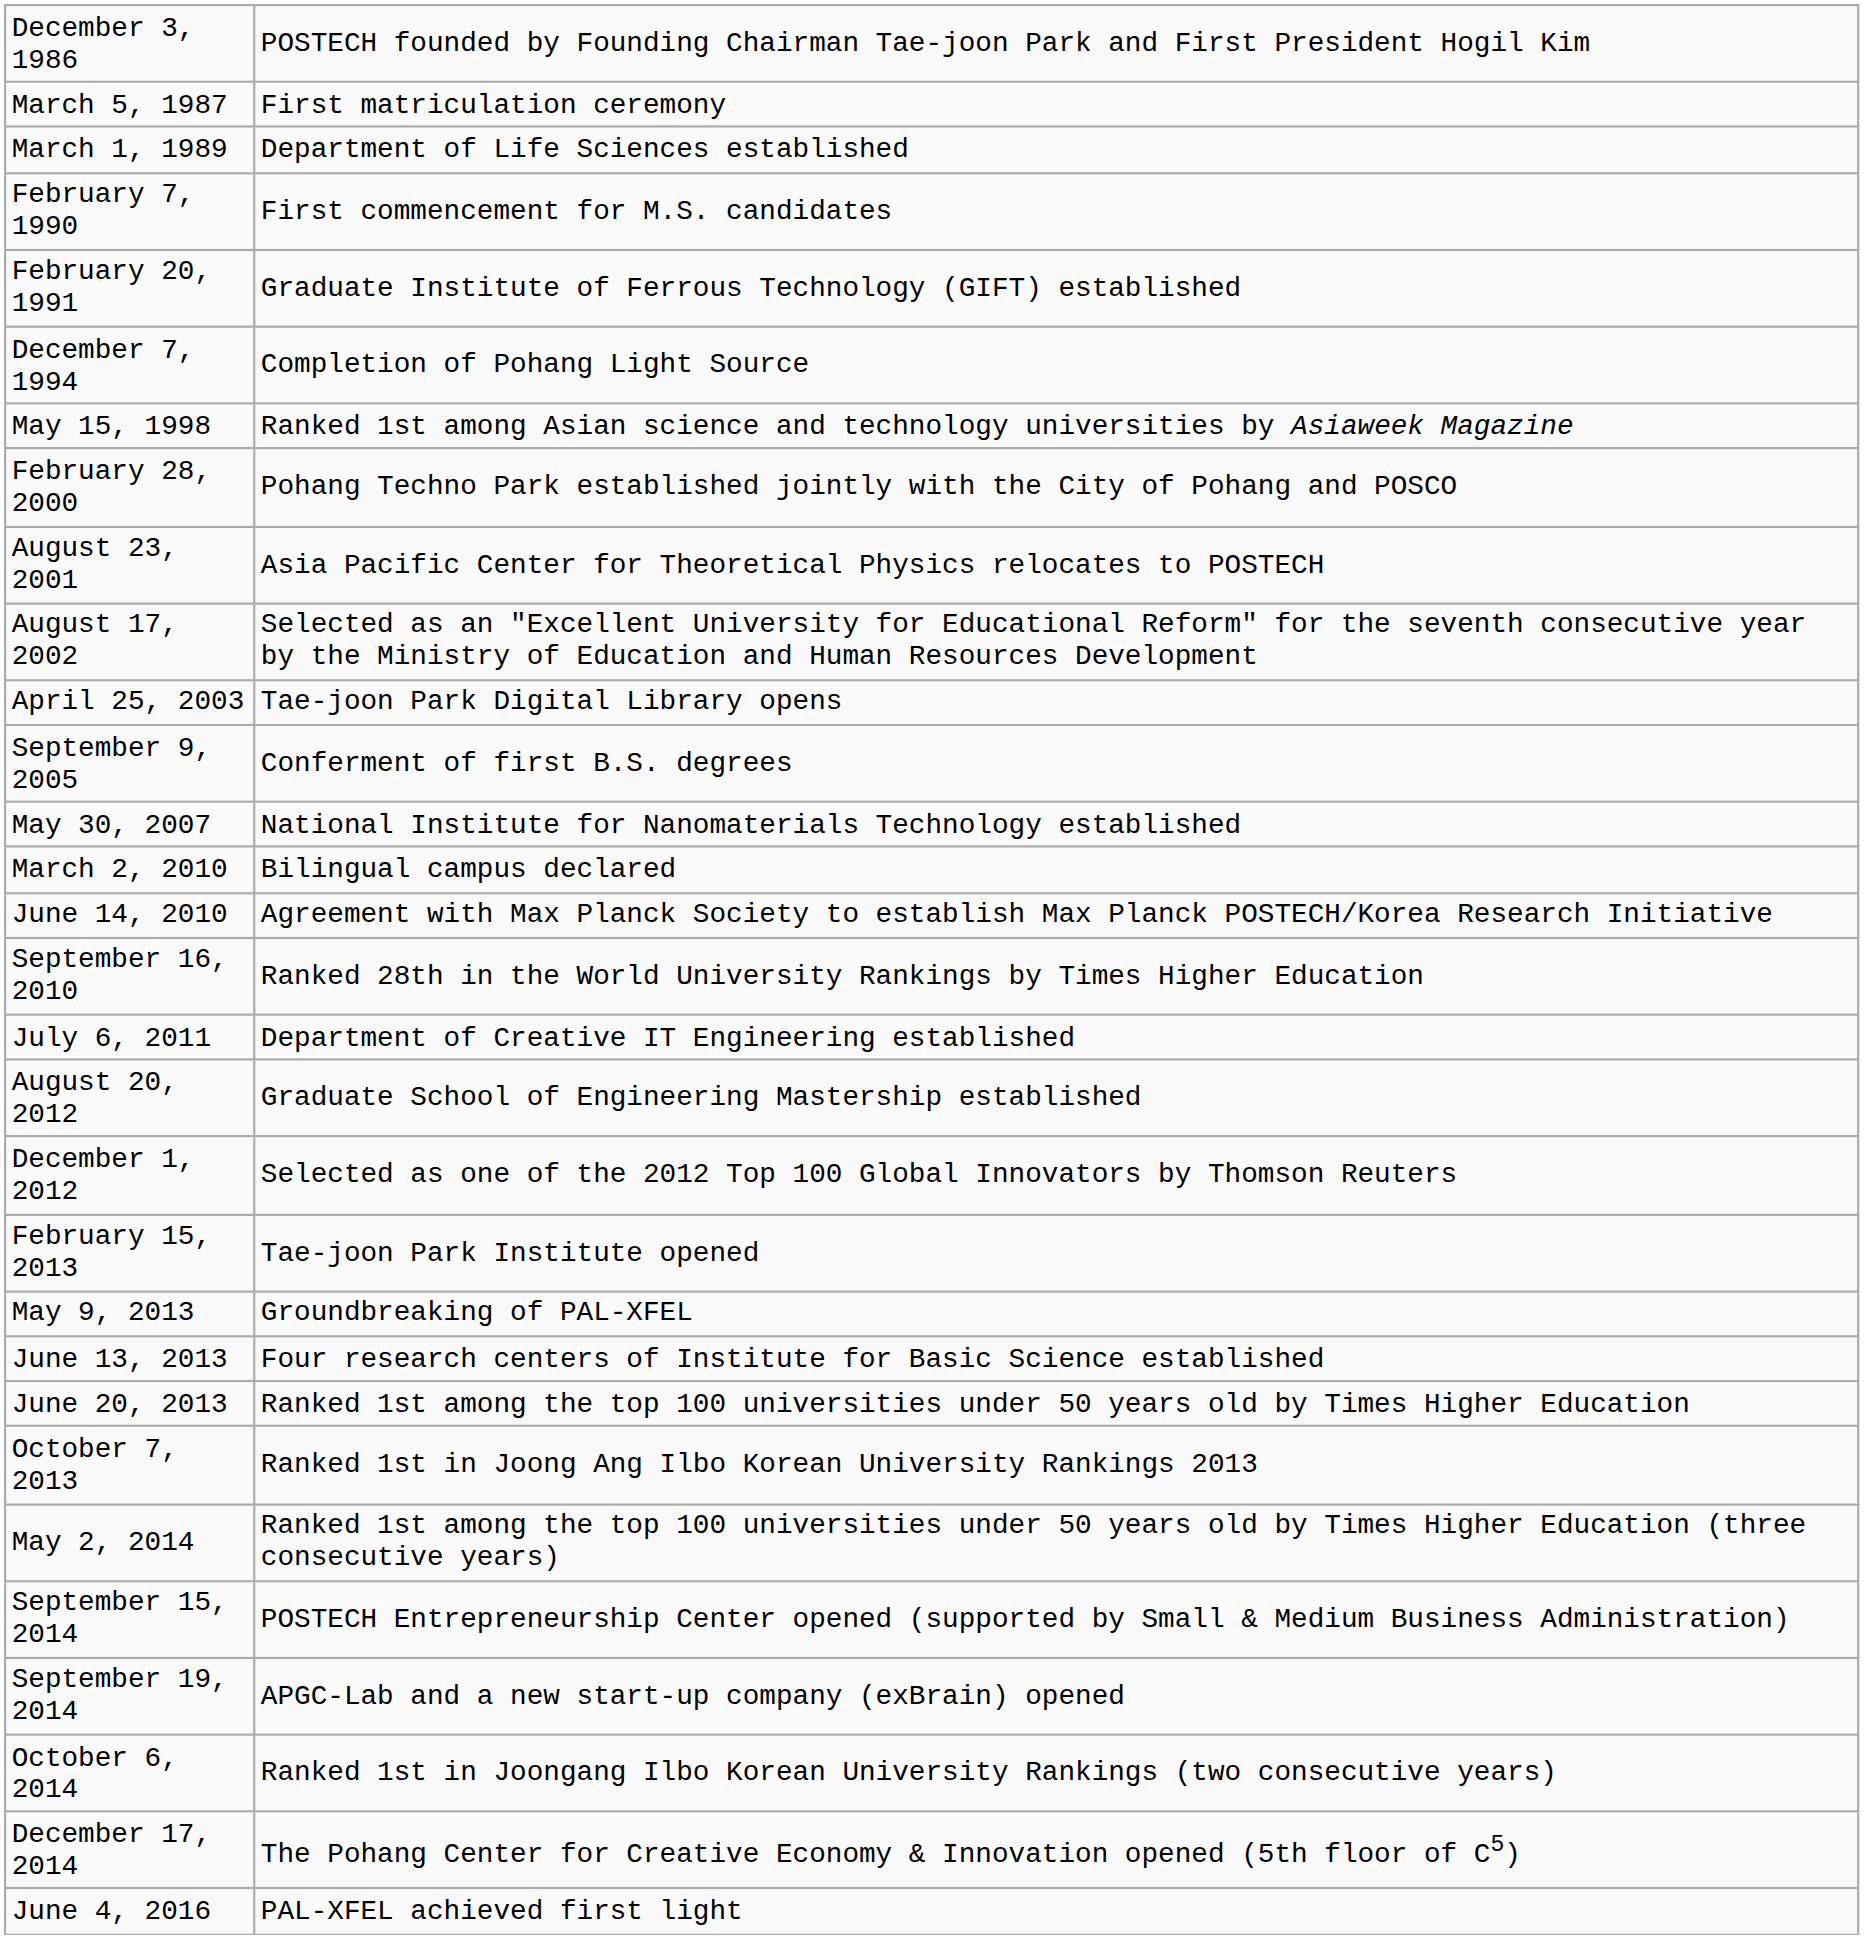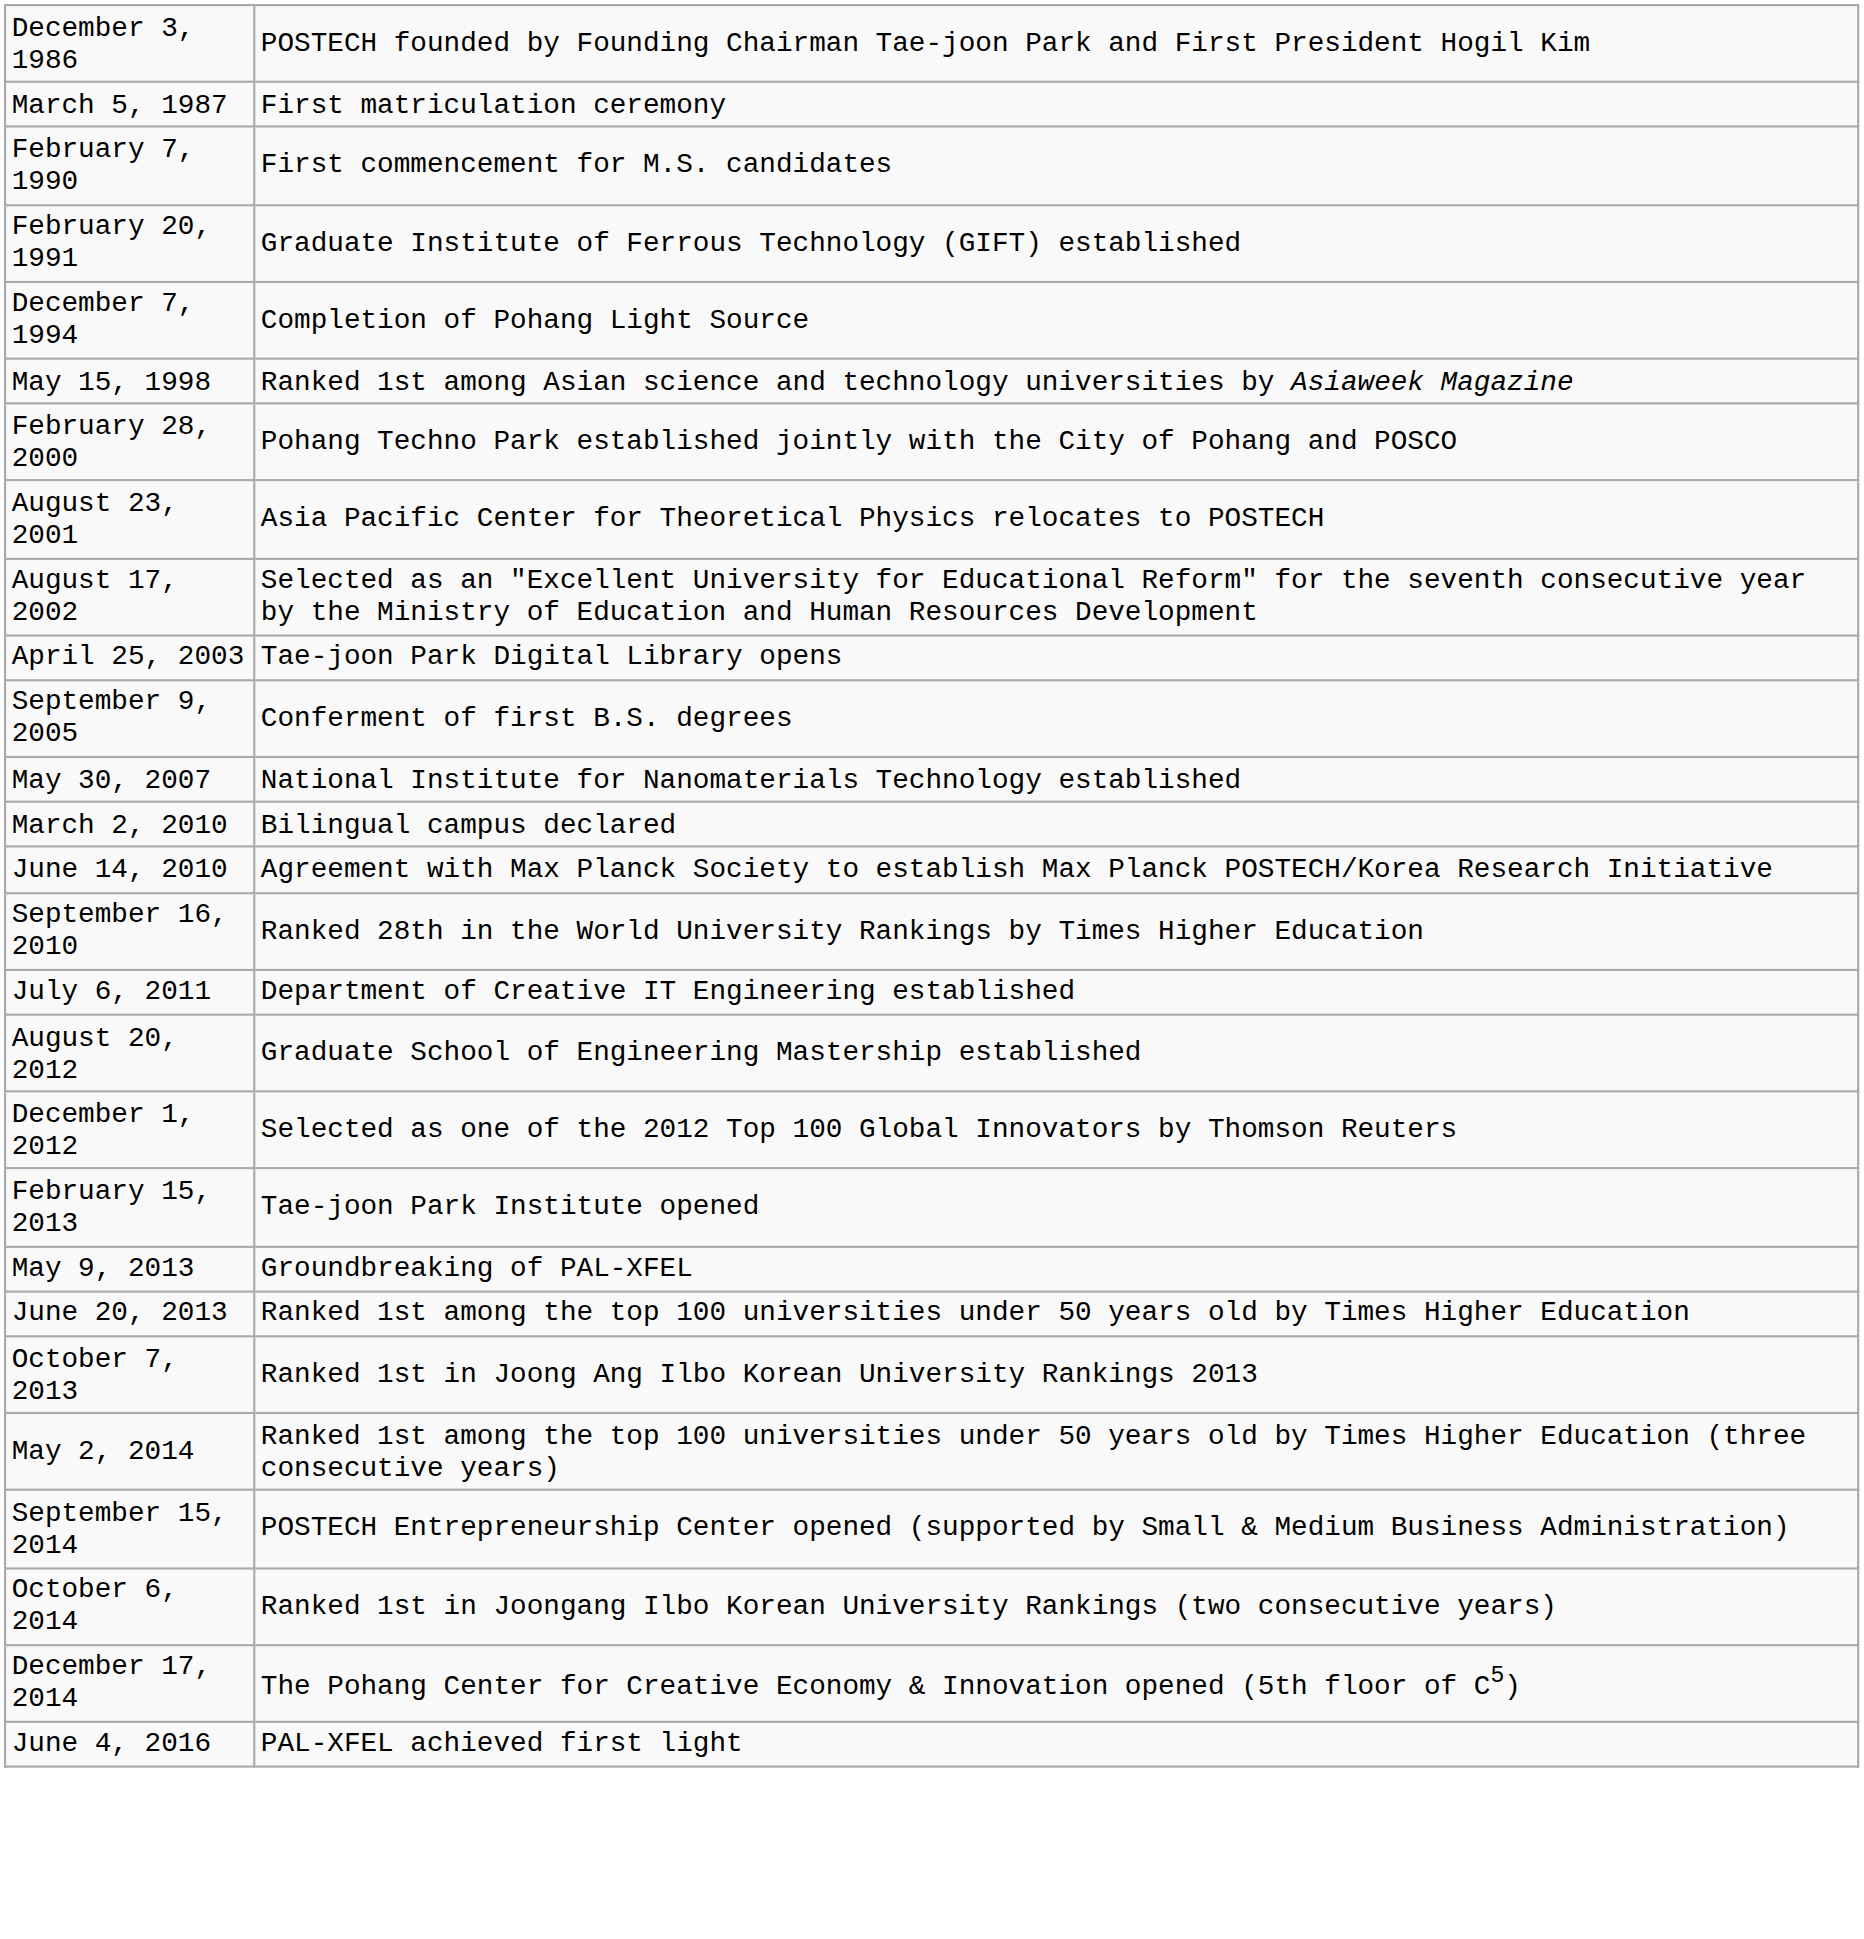- row: March 1, 1989 | Department of Life Sciences established
- row: June 13, 2013 | Four research centers of Institute for Basic Science established
- row: September 19, 2014 | APGC-Lab and a new start-up company (exBrain) opened
